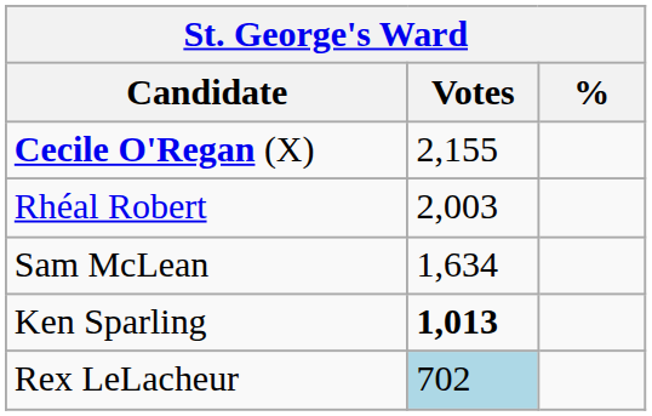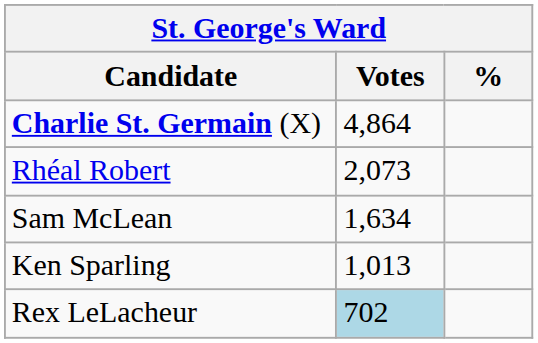+ row: Charlie St. Germain (X) | 4,864
- row: Cecile O'Regan (X) | 2,155
Rhéal Robert | Votes: 2,003 -> 2,073
Ken Sparling | Votes: bold -> normal
